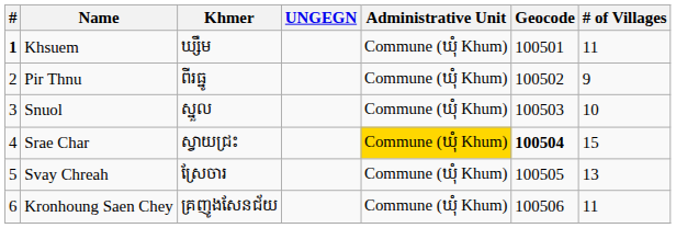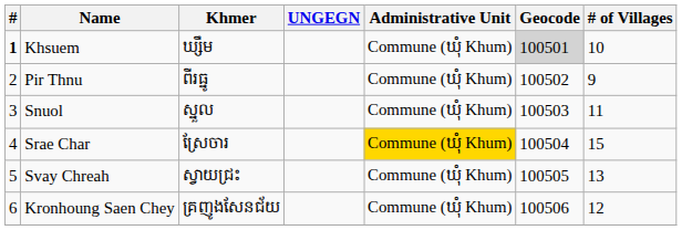Khsuem | Geocode: no background -> lightgrey background
Khsuem | # of Villages: 11 -> 10
Snuol | # of Villages: 10 -> 11
Srae Char | Khmer: ស្វាយជ្រះ -> ស្រែចារ
Srae Char | Geocode: bold -> normal
Svay Chreah | Khmer: ស្រែចារ -> ស្វាយជ្រះ
Kronhoung Saen Chey | # of Villages: 11 -> 12
